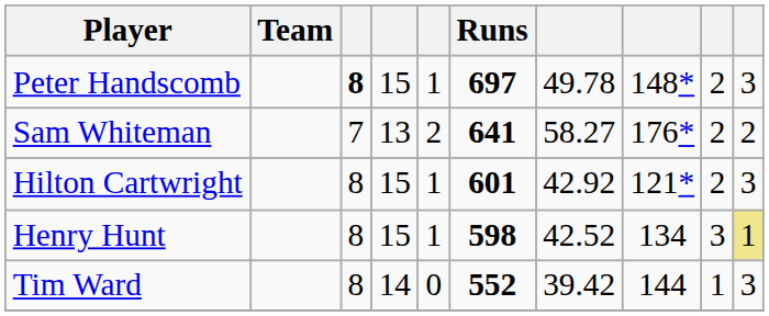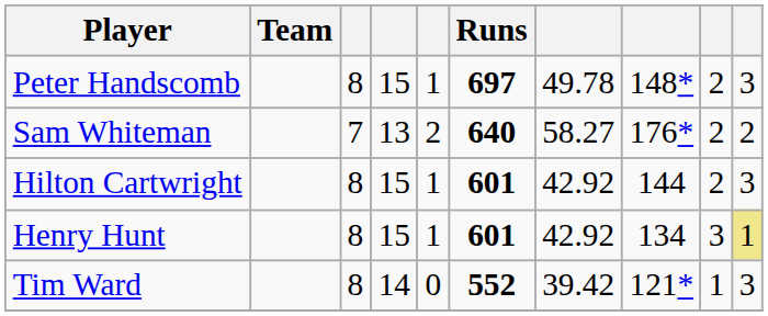Peter Handscomb | column 3: bold -> normal
Sam Whiteman | Runs: 641 -> 640
Hilton Cartwright | column 8: 121* -> 144
Henry Hunt | Runs: 598 -> 601
Henry Hunt | column 7: 42.52 -> 42.92
Tim Ward | column 8: 144 -> 121*
